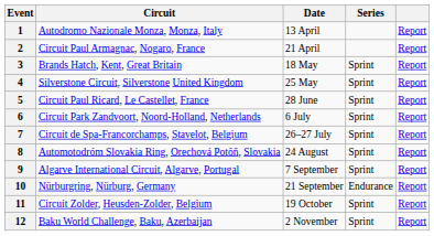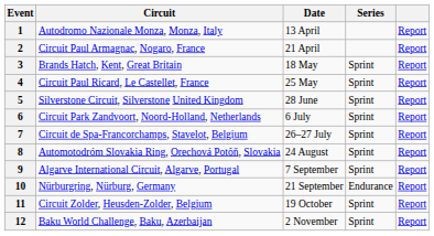4 | Circuit: Silverstone Circuit, Silverstone United Kingdom -> Circuit Paul Ricard, Le Castellet, France
5 | Circuit: Circuit Paul Ricard, Le Castellet, France -> Silverstone Circuit, Silverstone United Kingdom
